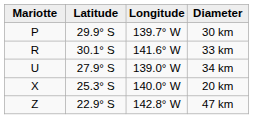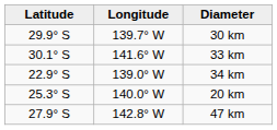- column: Mariotte | P | R | U | X | Z
34 km | Latitude: 27.9° S -> 22.9° S
47 km | Latitude: 22.9° S -> 27.9° S
